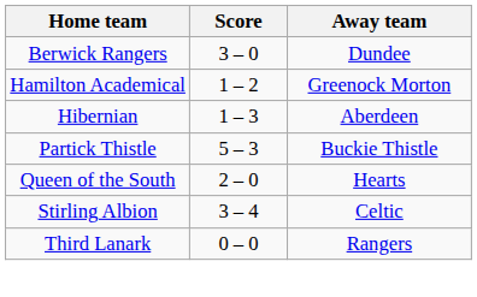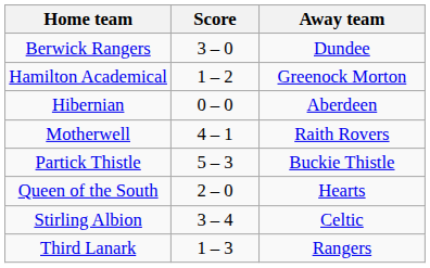Hibernian | Score: 1 – 3 -> 0 – 0
+ row: Motherwell | 4 – 1 | Raith Rovers
Third Lanark | Score: 0 – 0 -> 1 – 3
